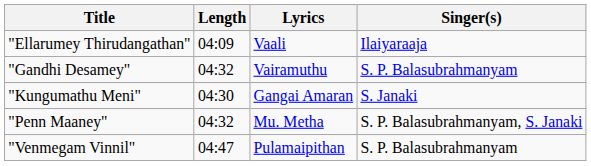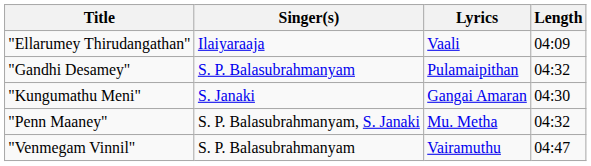columns swapped: Singer(s) <-> Length
"Gandhi Desamey" | Lyrics: Vairamuthu -> Pulamaipithan
"Venmegam Vinnil" | Lyrics: Pulamaipithan -> Vairamuthu
